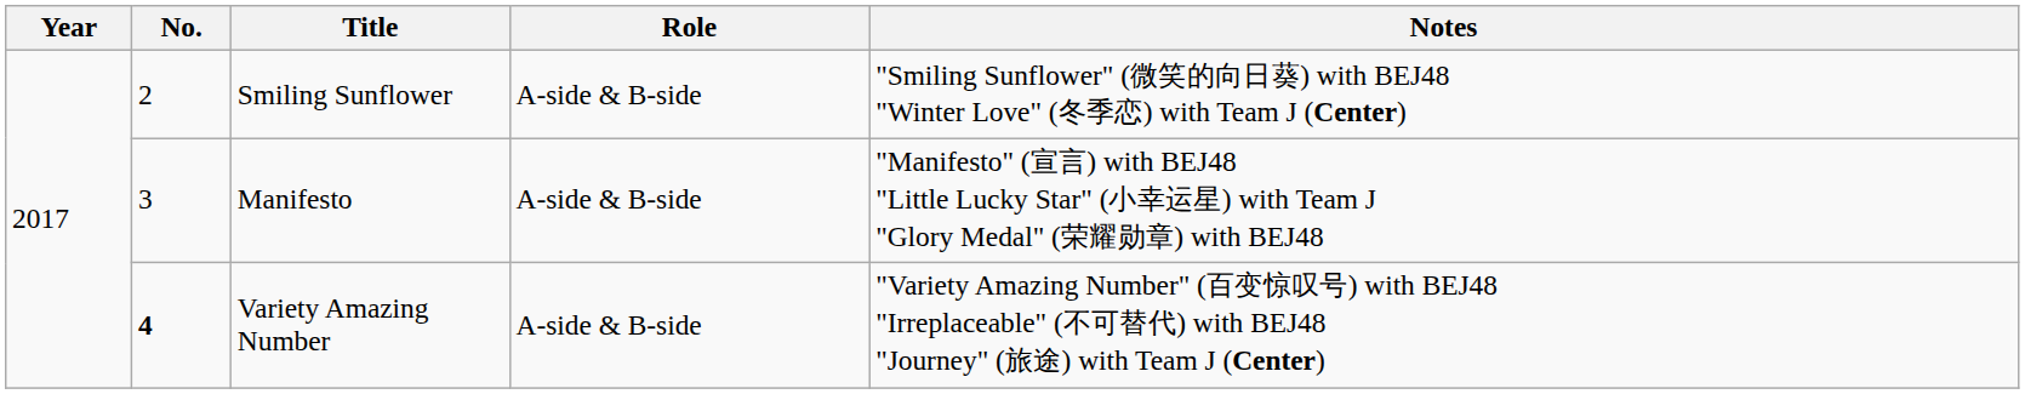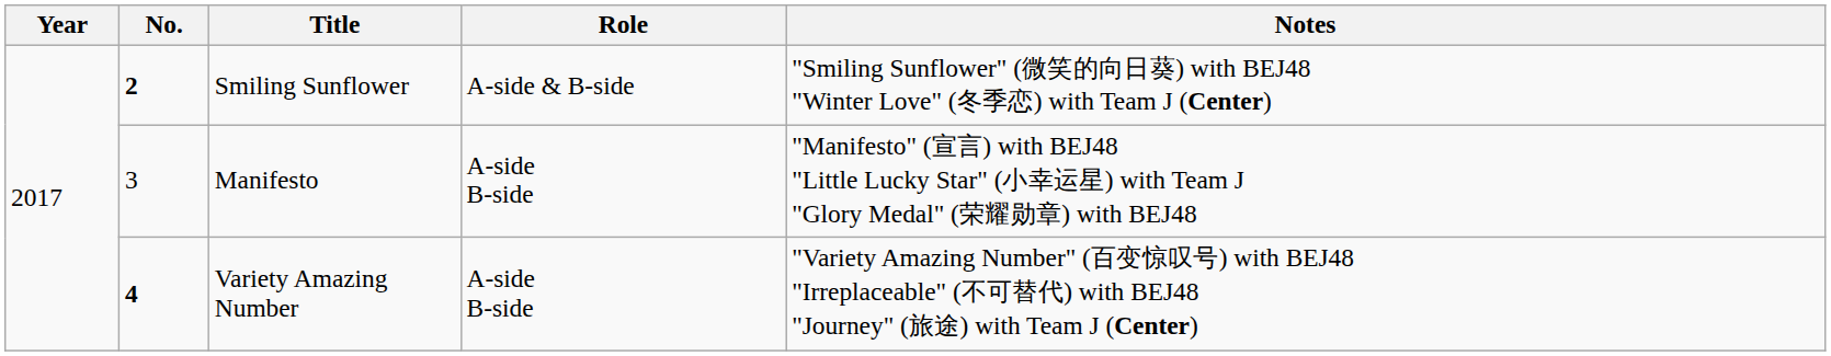Smiling Sunflower | No.: normal -> bold
Manifesto | Role: A-side & B-side -> A-side B-side
Variety Amazing Number | Role: A-side & B-side -> A-side B-side
